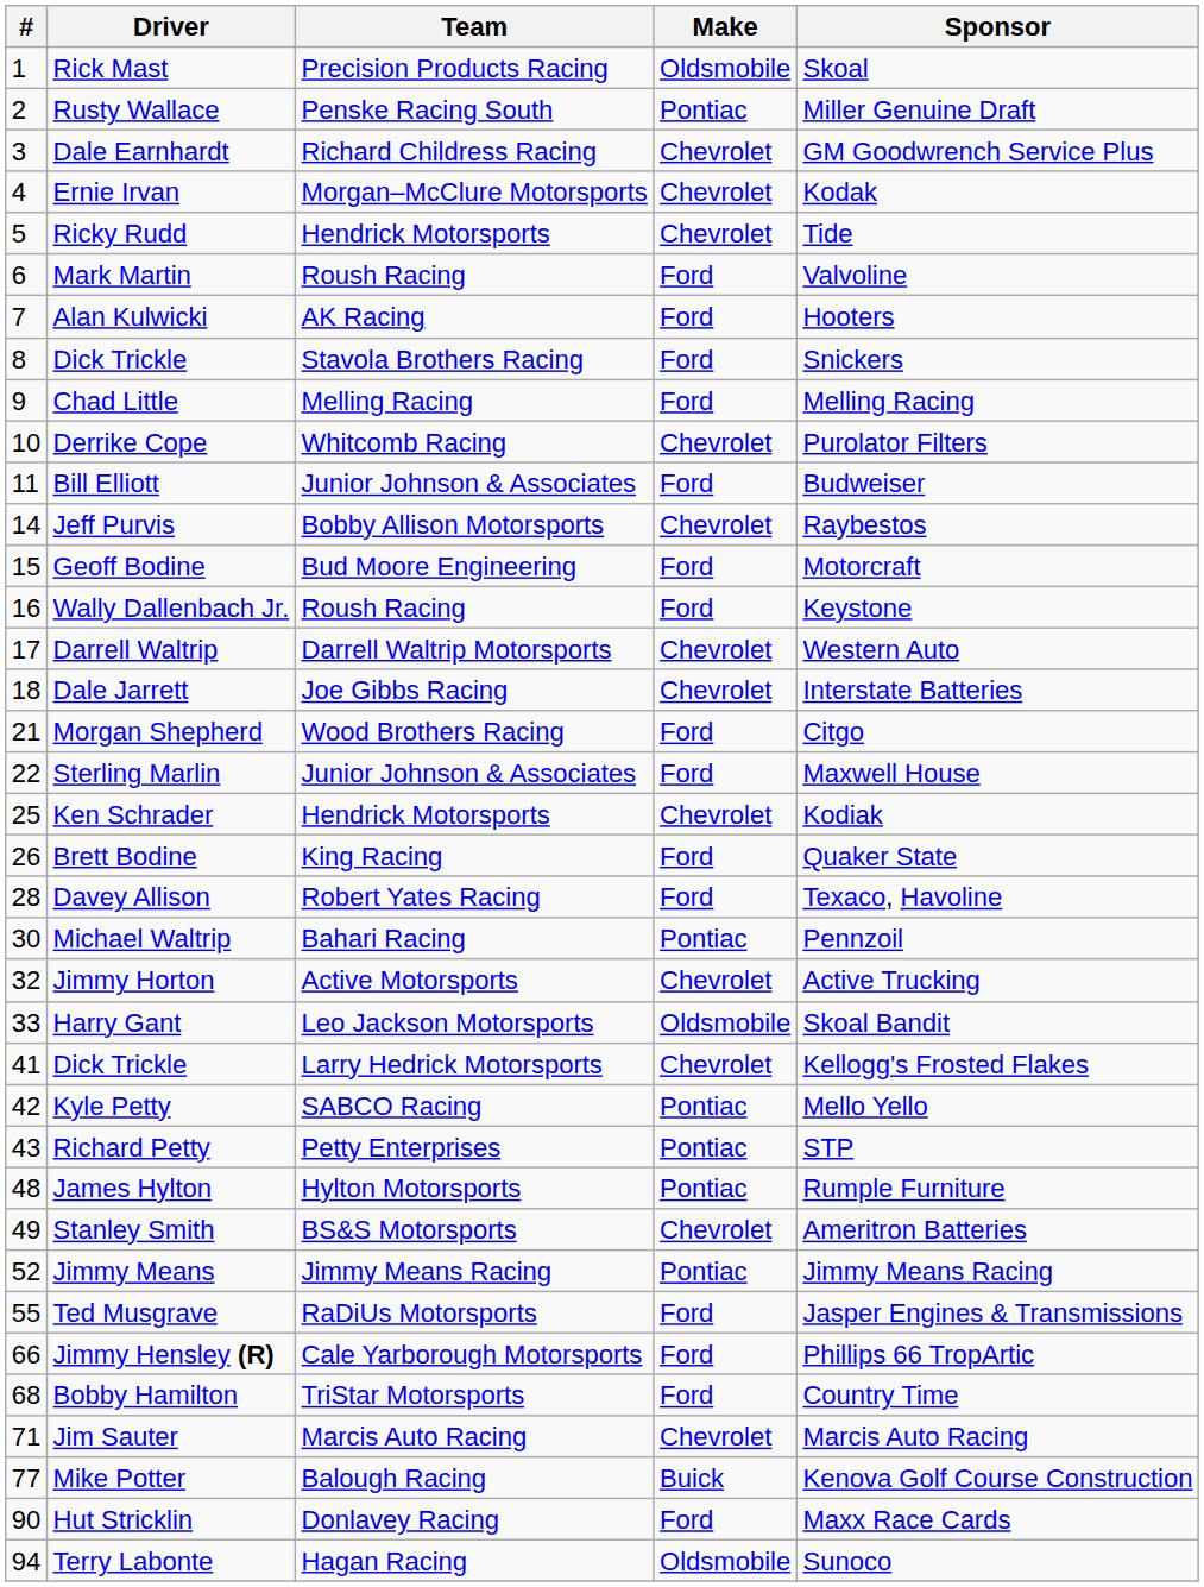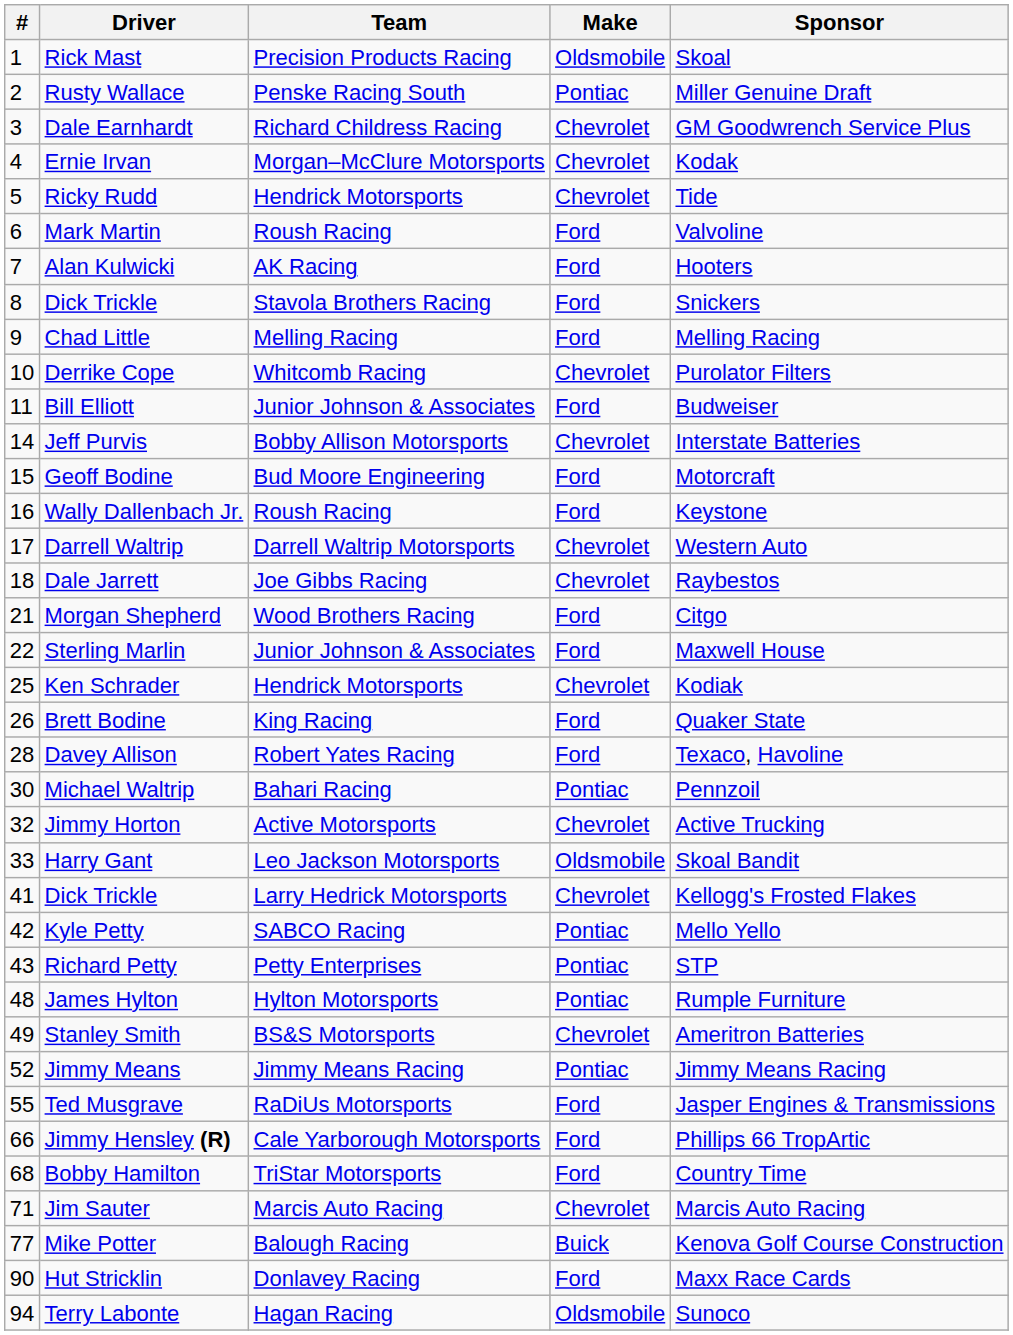Jeff Purvis | Sponsor: Raybestos -> Interstate Batteries
Dale Jarrett | Sponsor: Interstate Batteries -> Raybestos
